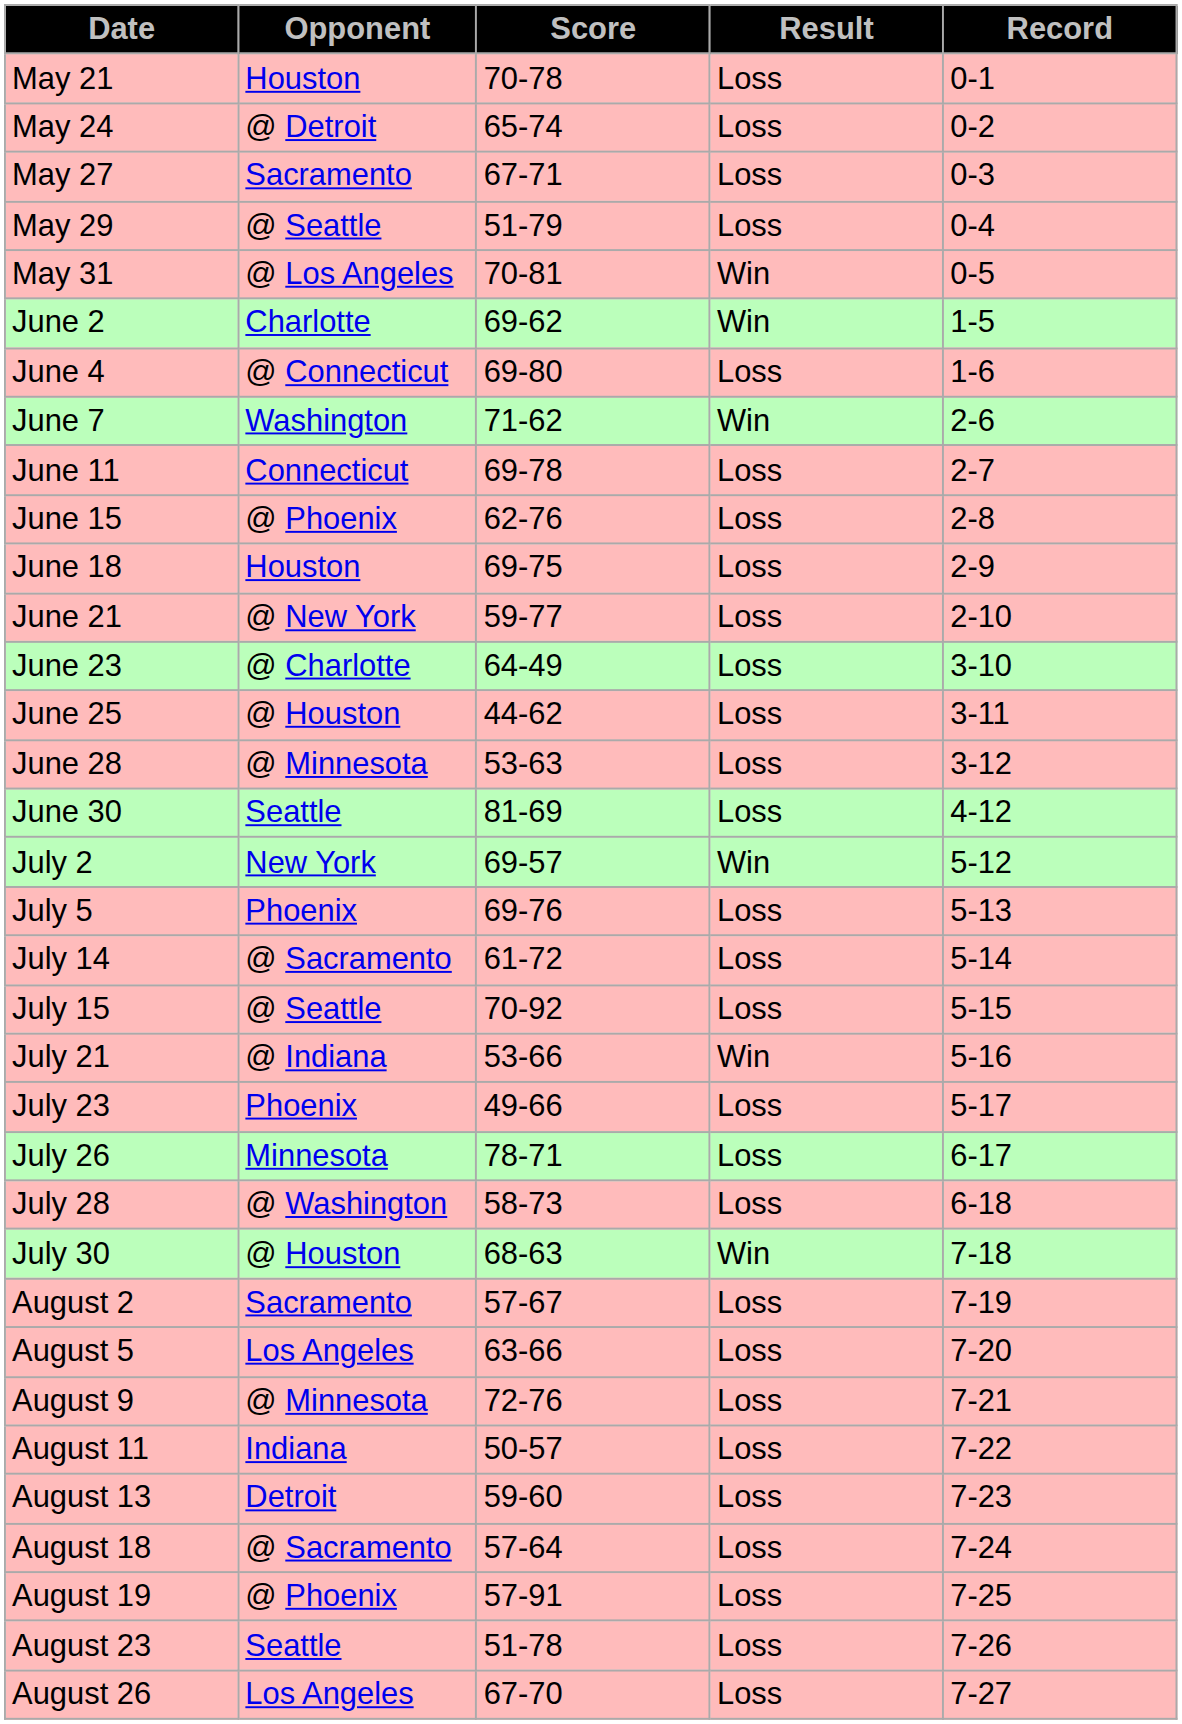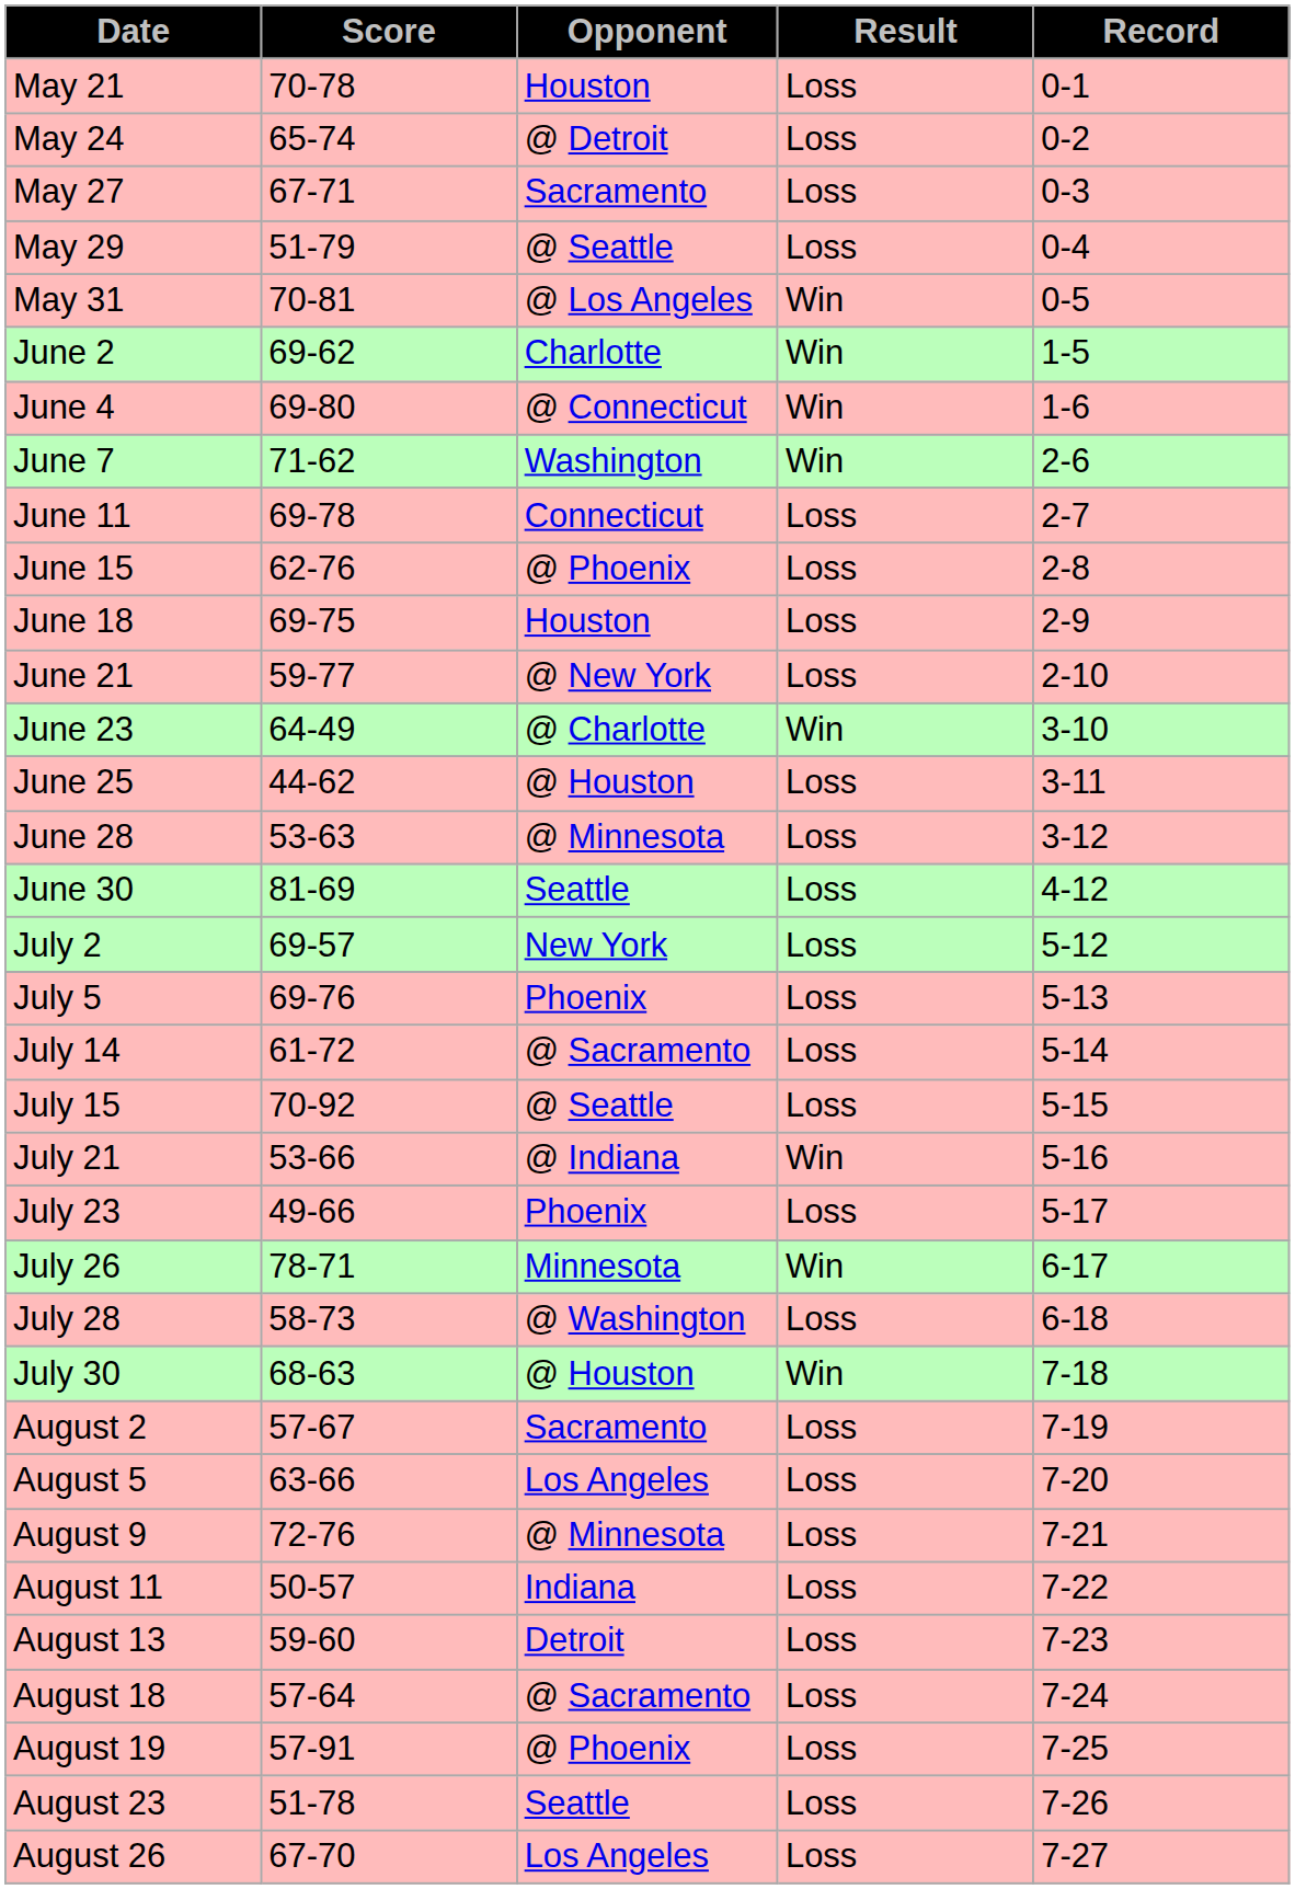columns swapped: Opponent <-> Score
June 4 | Result: Loss -> Win
June 23 | Result: Loss -> Win
July 2 | Result: Win -> Loss
July 26 | Result: Loss -> Win
